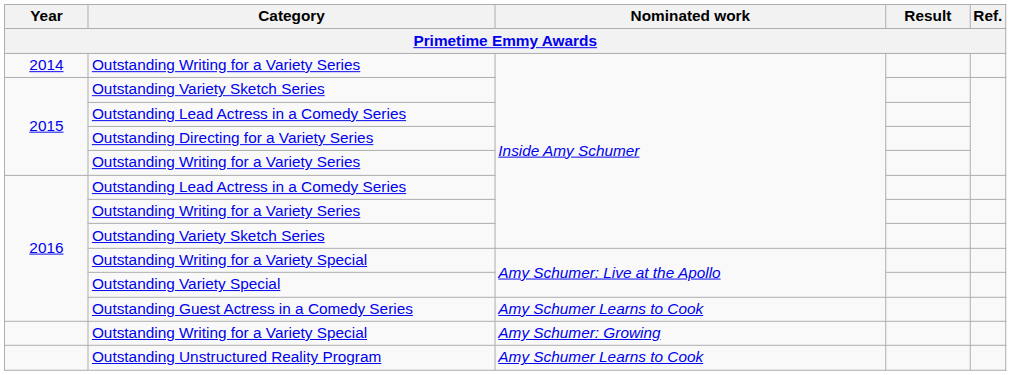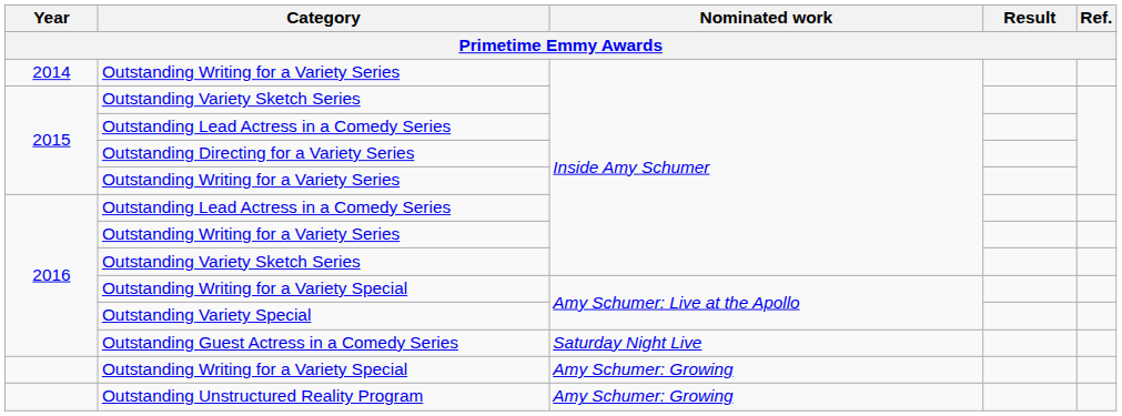Outstanding Guest Actress in a Comedy Series | Nominated work: Amy Schumer Learns to Cook -> Saturday Night Live
Outstanding Unstructured Reality Program | Nominated work: Amy Schumer Learns to Cook -> Amy Schumer: Growing
